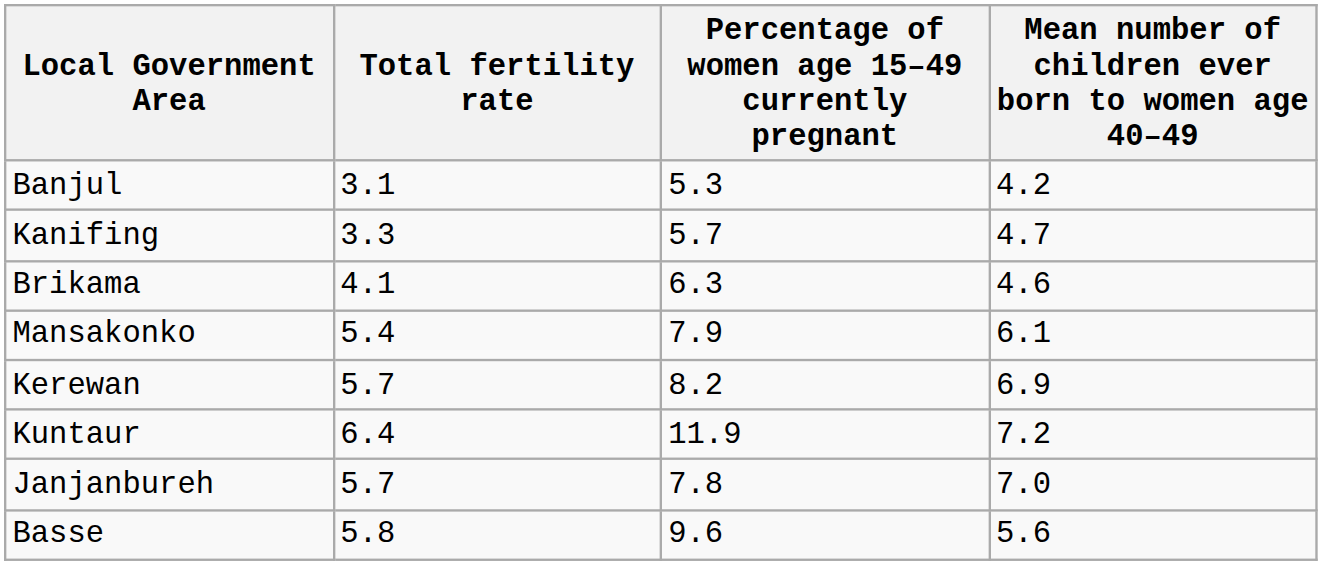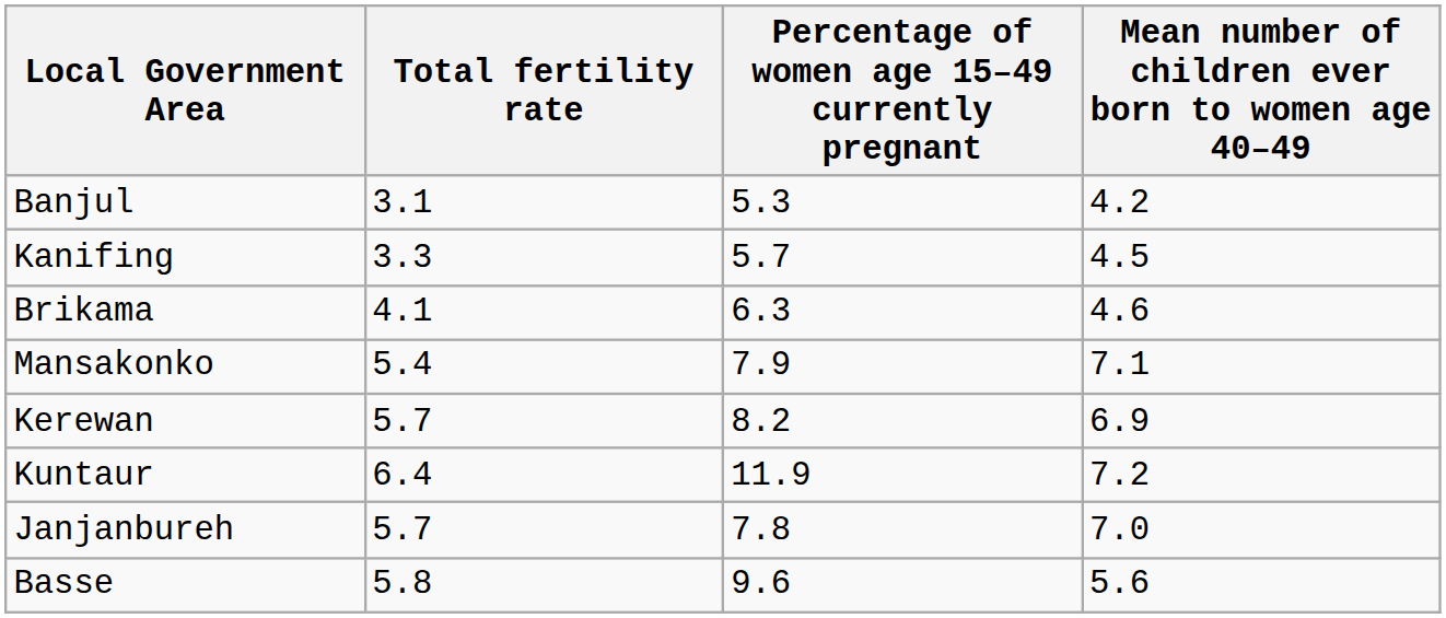Kanifing | Mean number of children ever born to women age 40–49: 4.7 -> 4.5
Mansakonko | Mean number of children ever born to women age 40–49: 6.1 -> 7.1
